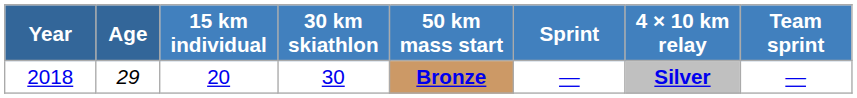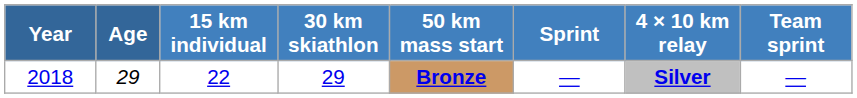2018 | 15 km individual: 20 -> 22
2018 | 30 km skiathlon: 30 -> 29
